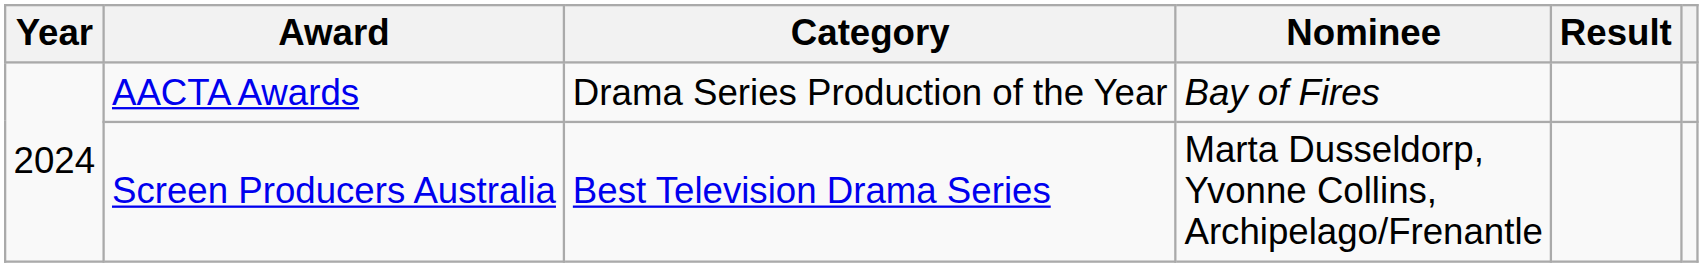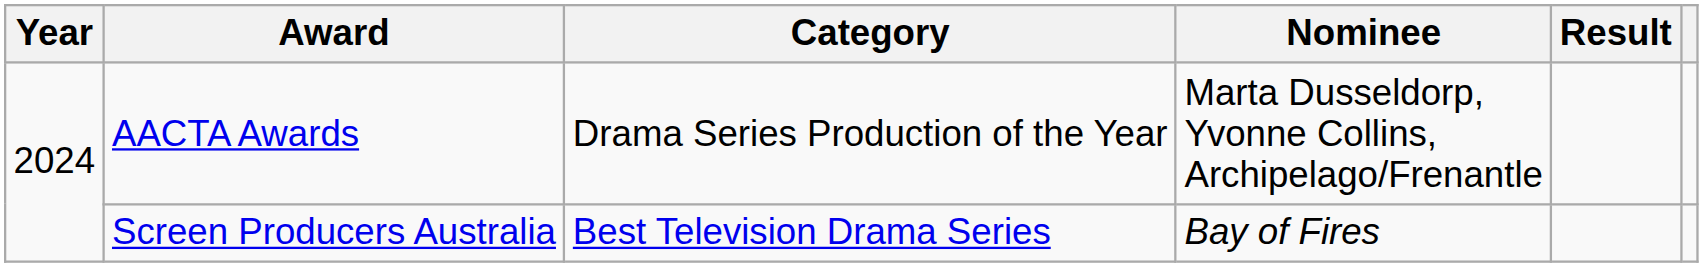AACTA Awards | Nominee: Bay of Fires -> Marta Dusseldorp, Yvonne Collins, Archipelago/Frenantle
Screen Producers Australia | Nominee: Marta Dusseldorp, Yvonne Collins, Archipelago/Frenantle -> Bay of Fires
